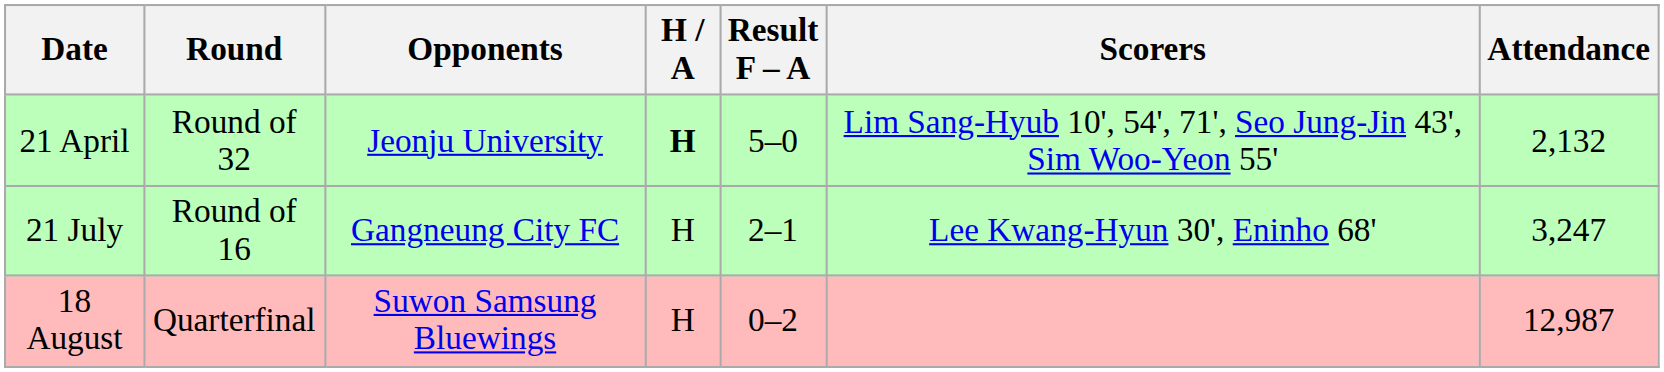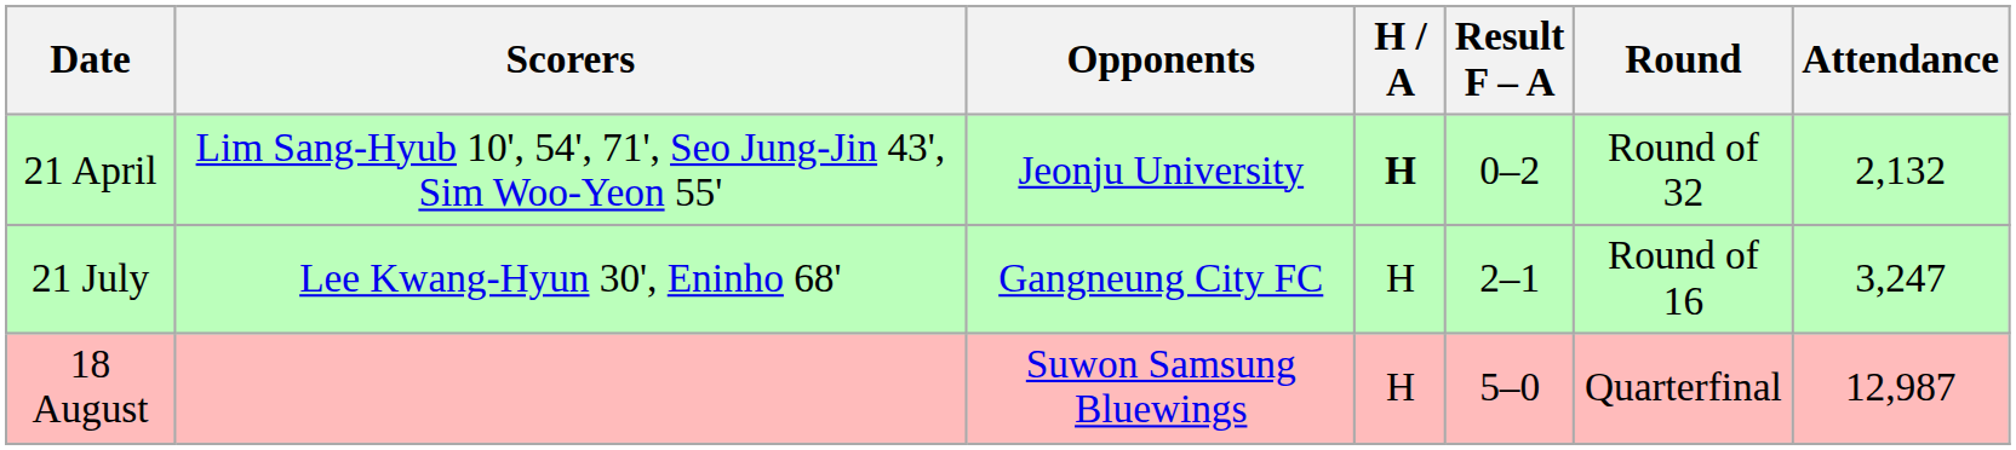columns swapped: Round <-> Scorers
21 April | Result F – A: 5–0 -> 0–2
18 August | Result F – A: 0–2 -> 5–0
